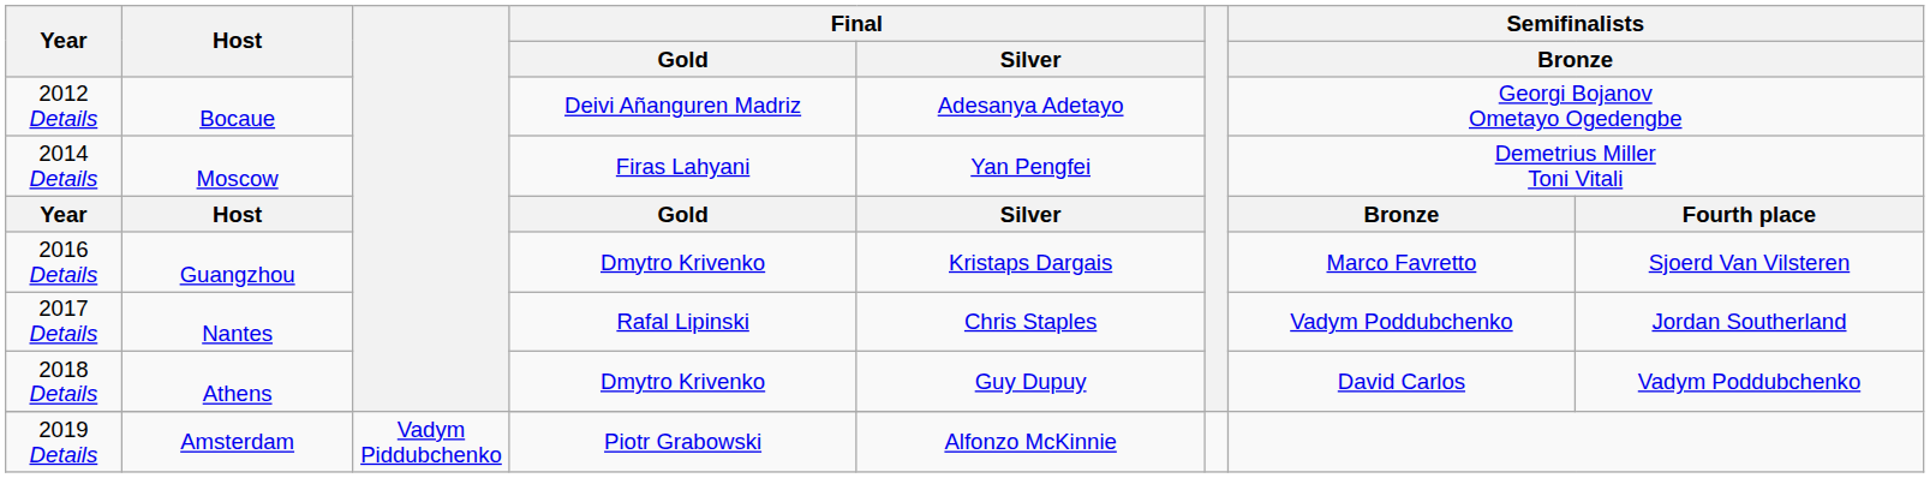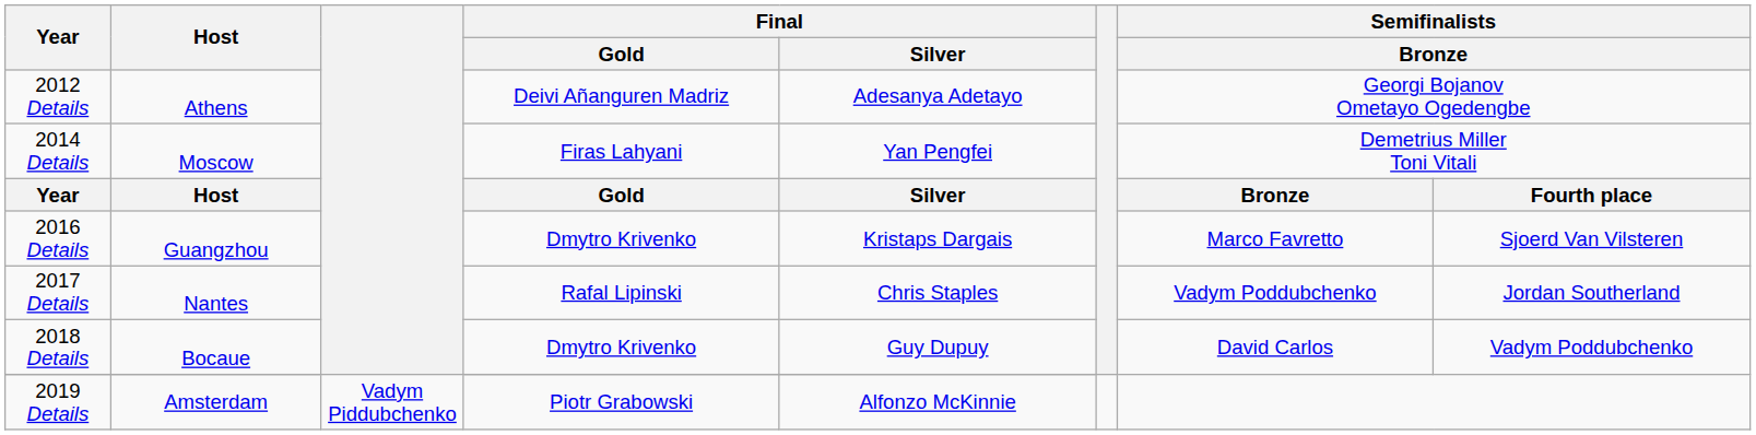2012 Details | Host: Bocaue -> Athens
2018 Details | Host: Athens -> Bocaue
